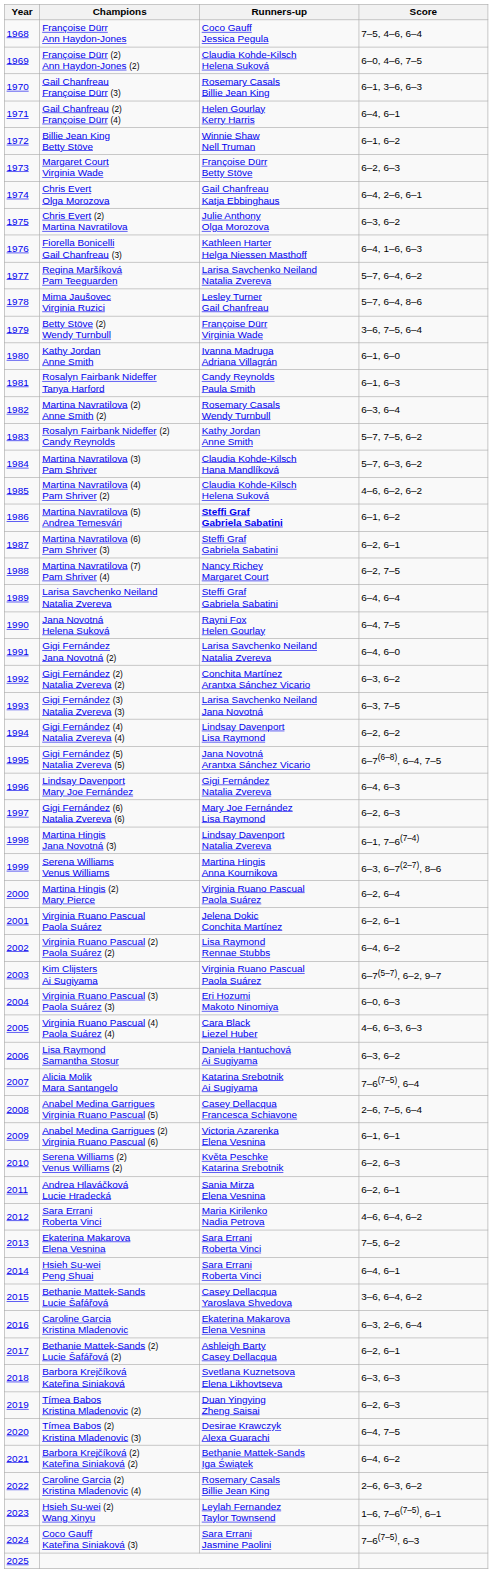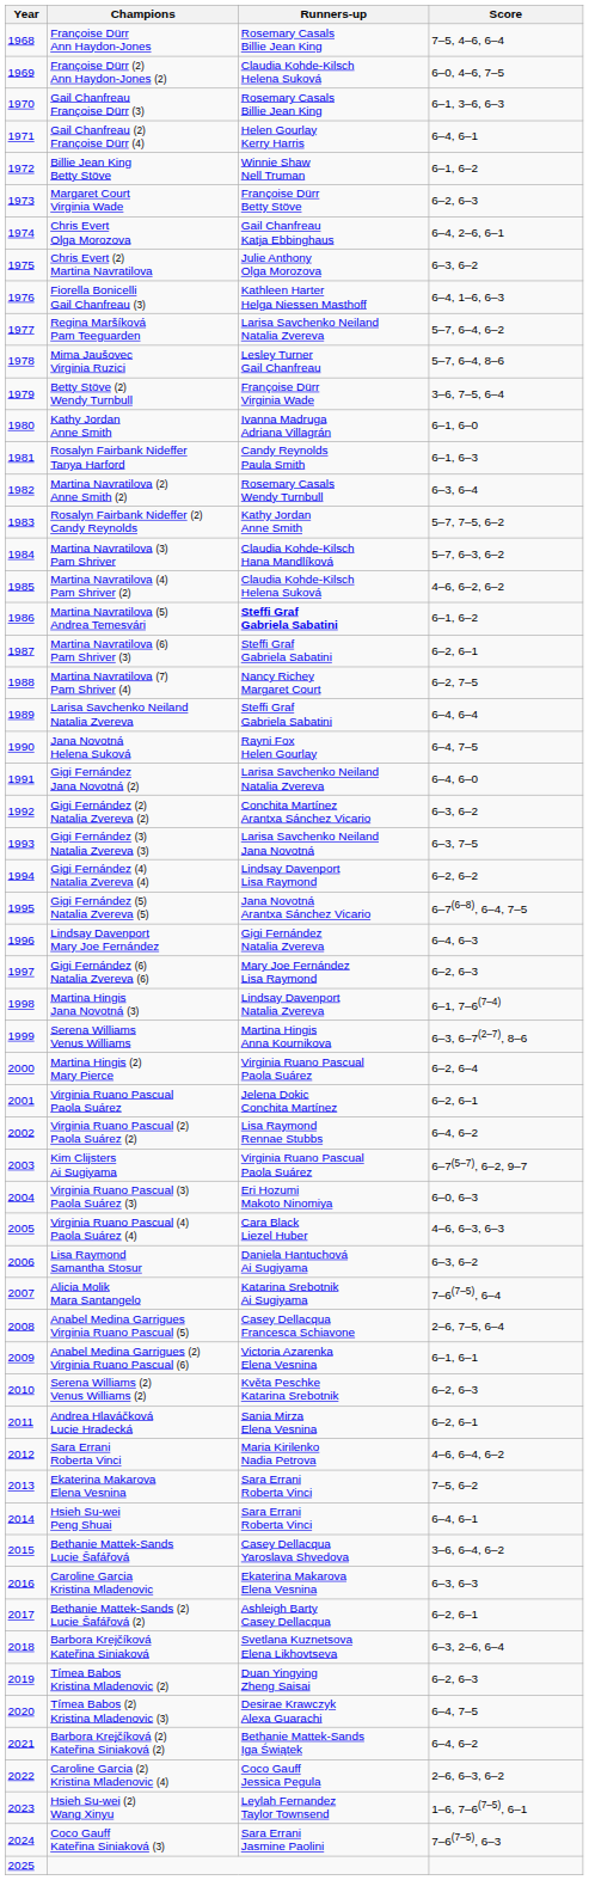Françoise Dürr Ann Haydon-Jones | Runners-up: Coco Gauff Jessica Pegula -> Rosemary Casals Billie Jean King
Caroline Garcia Kristina Mladenovic | Score: 6–3, 2–6, 6–4 -> 6–3, 6–3
Barbora Krejčíková Kateřina Siniaková | Score: 6–3, 6–3 -> 6–3, 2–6, 6–4
Caroline Garcia (2) Kristina Mladenovic (4) | Runners-up: Rosemary Casals Billie Jean King -> Coco Gauff Jessica Pegula
